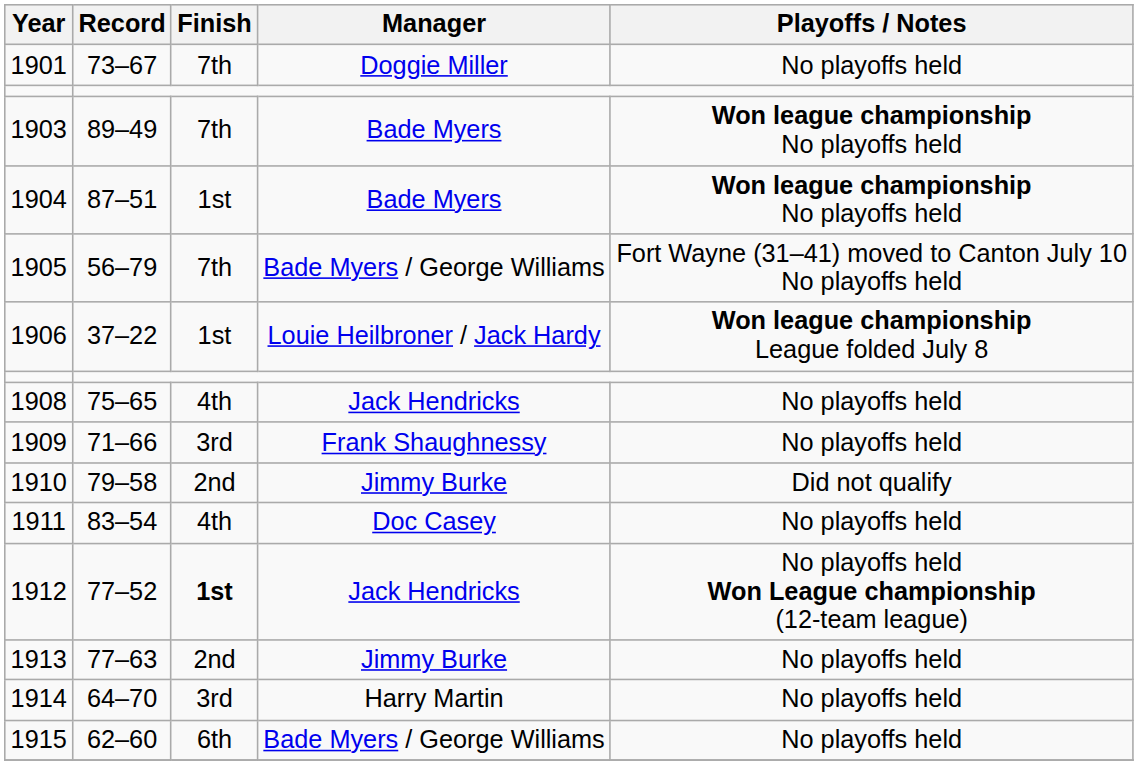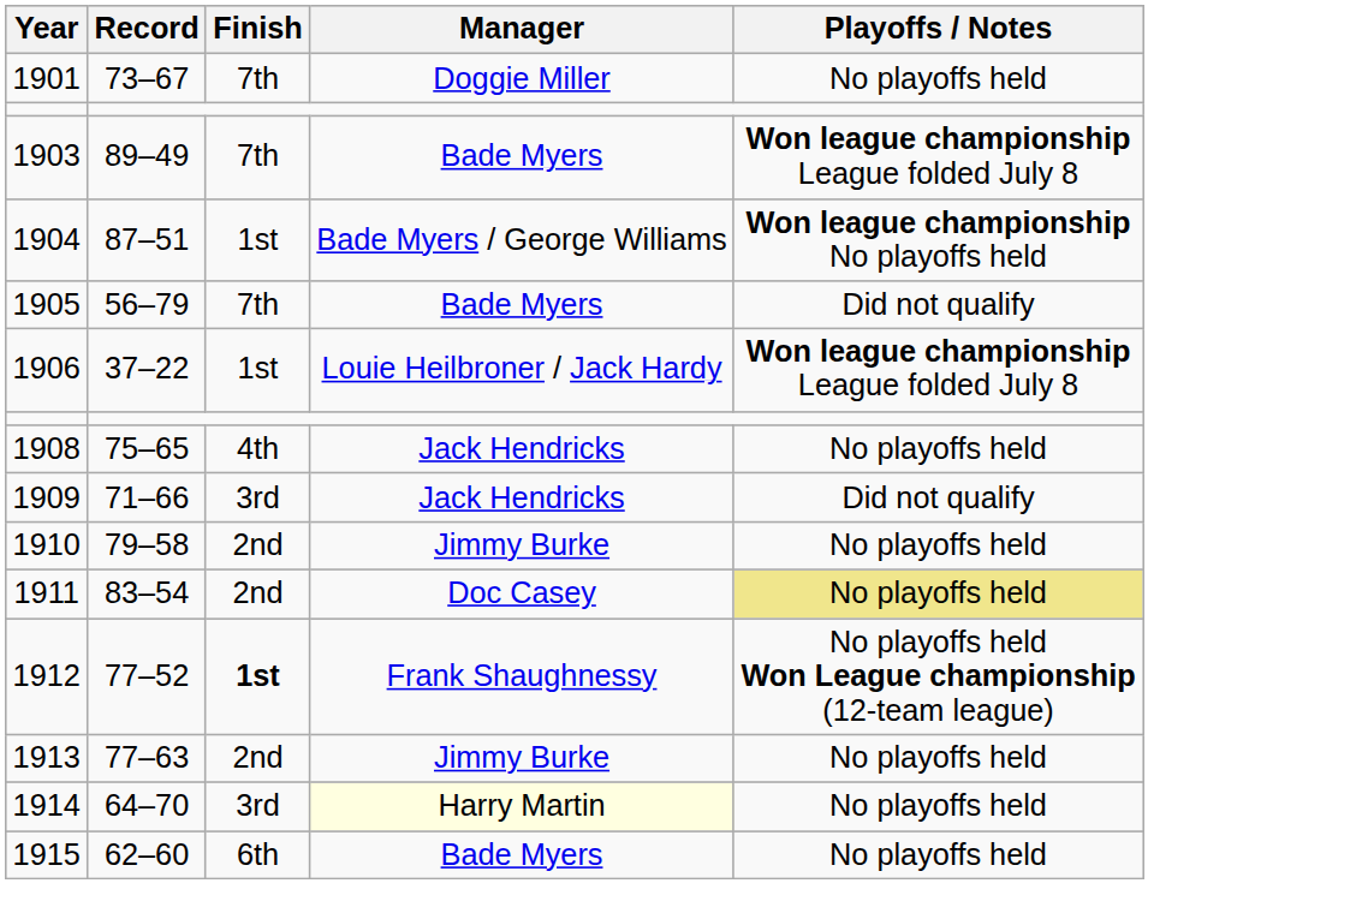1903 | Playoffs / Notes: Won league championship No playoffs held -> Won league championship League folded July 8
1904 | Manager: Bade Myers -> Bade Myers / George Williams
1905 | Manager: Bade Myers / George Williams -> Bade Myers
1905 | Playoffs / Notes: Fort Wayne (31–41) moved to Canton July 10 No playoffs held -> Did not qualify
1909 | Manager: Frank Shaughnessy -> Jack Hendricks
1909 | Playoffs / Notes: No playoffs held -> Did not qualify
1910 | Playoffs / Notes: Did not qualify -> No playoffs held
1911 | Finish: 4th -> 2nd
1911 | Playoffs / Notes: no background -> khaki background
1912 | Manager: Jack Hendricks -> Frank Shaughnessy
1914 | Manager: no background -> lightyellow background
1915 | Manager: Bade Myers / George Williams -> Bade Myers
